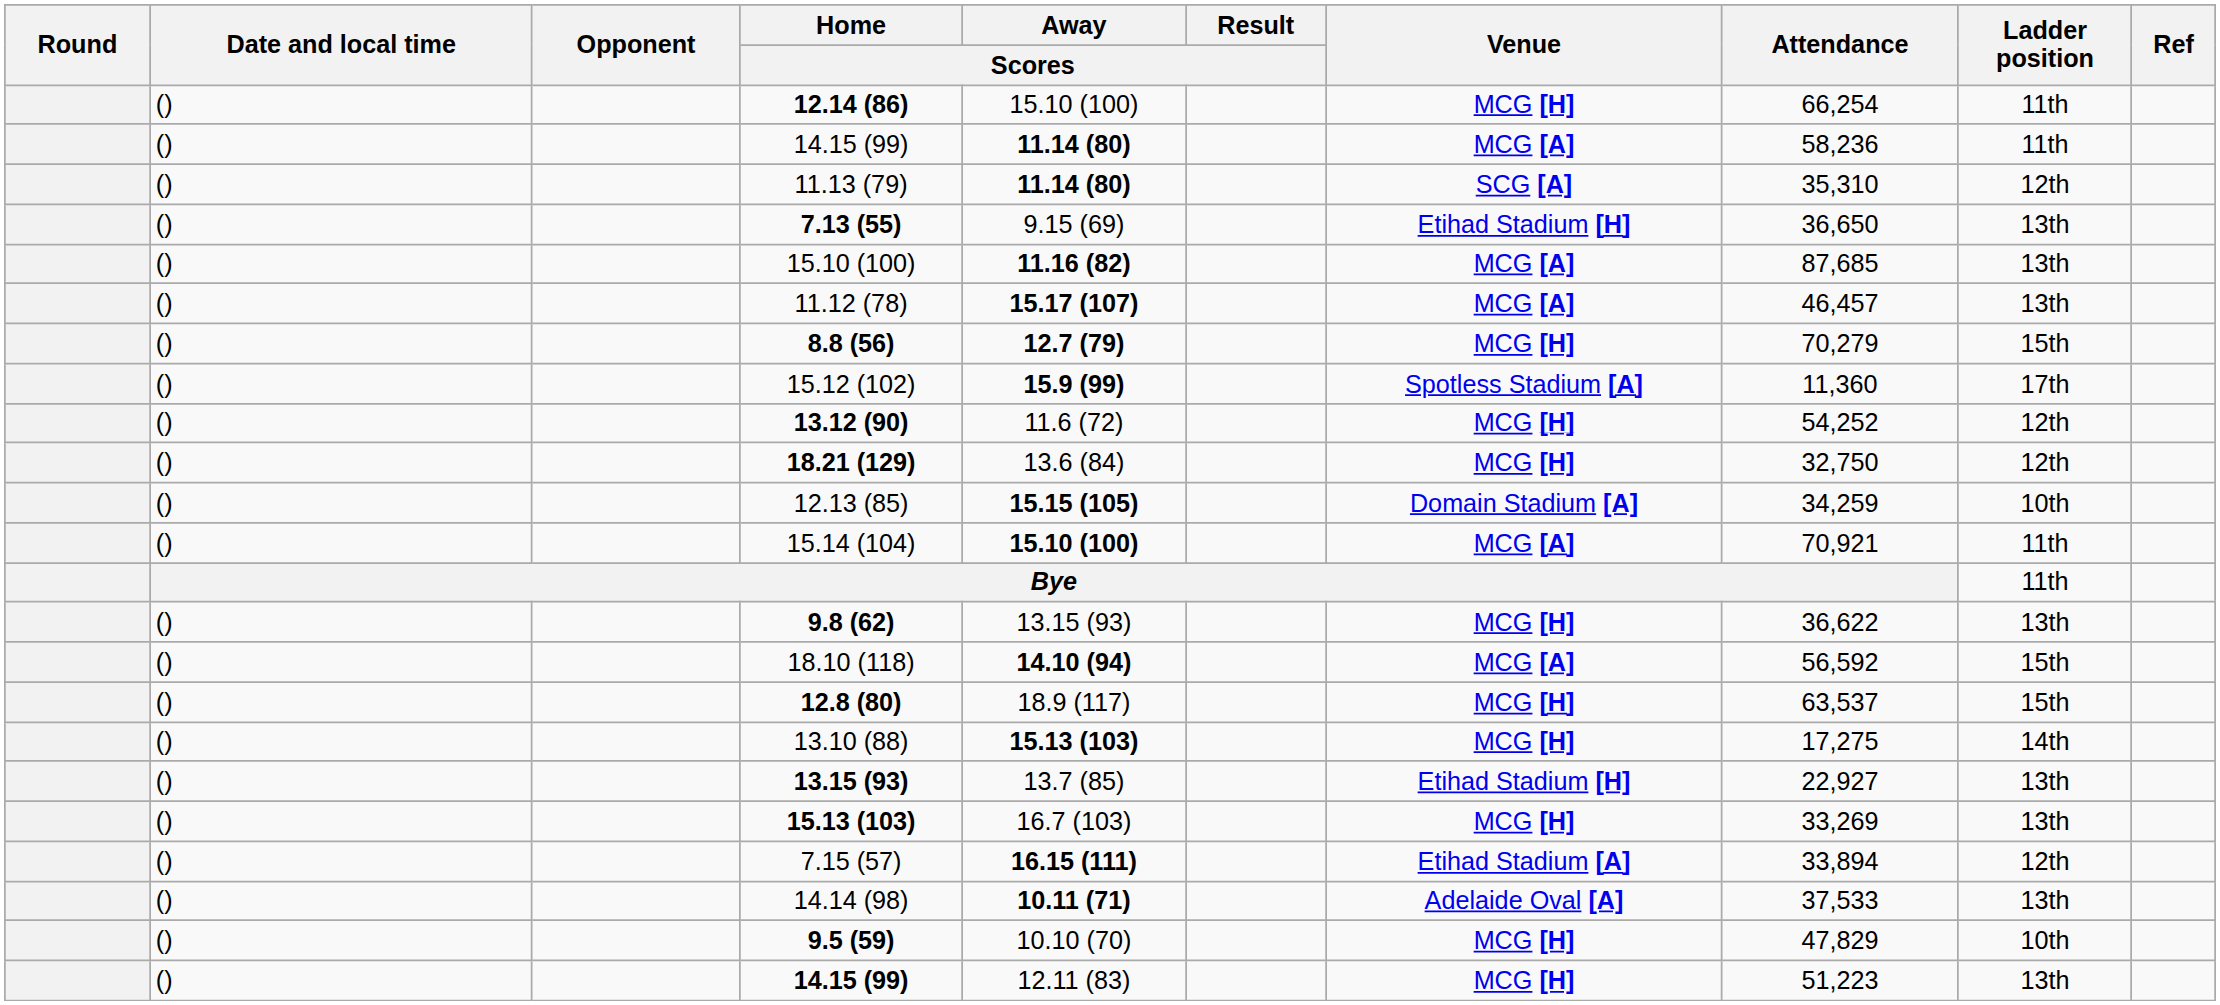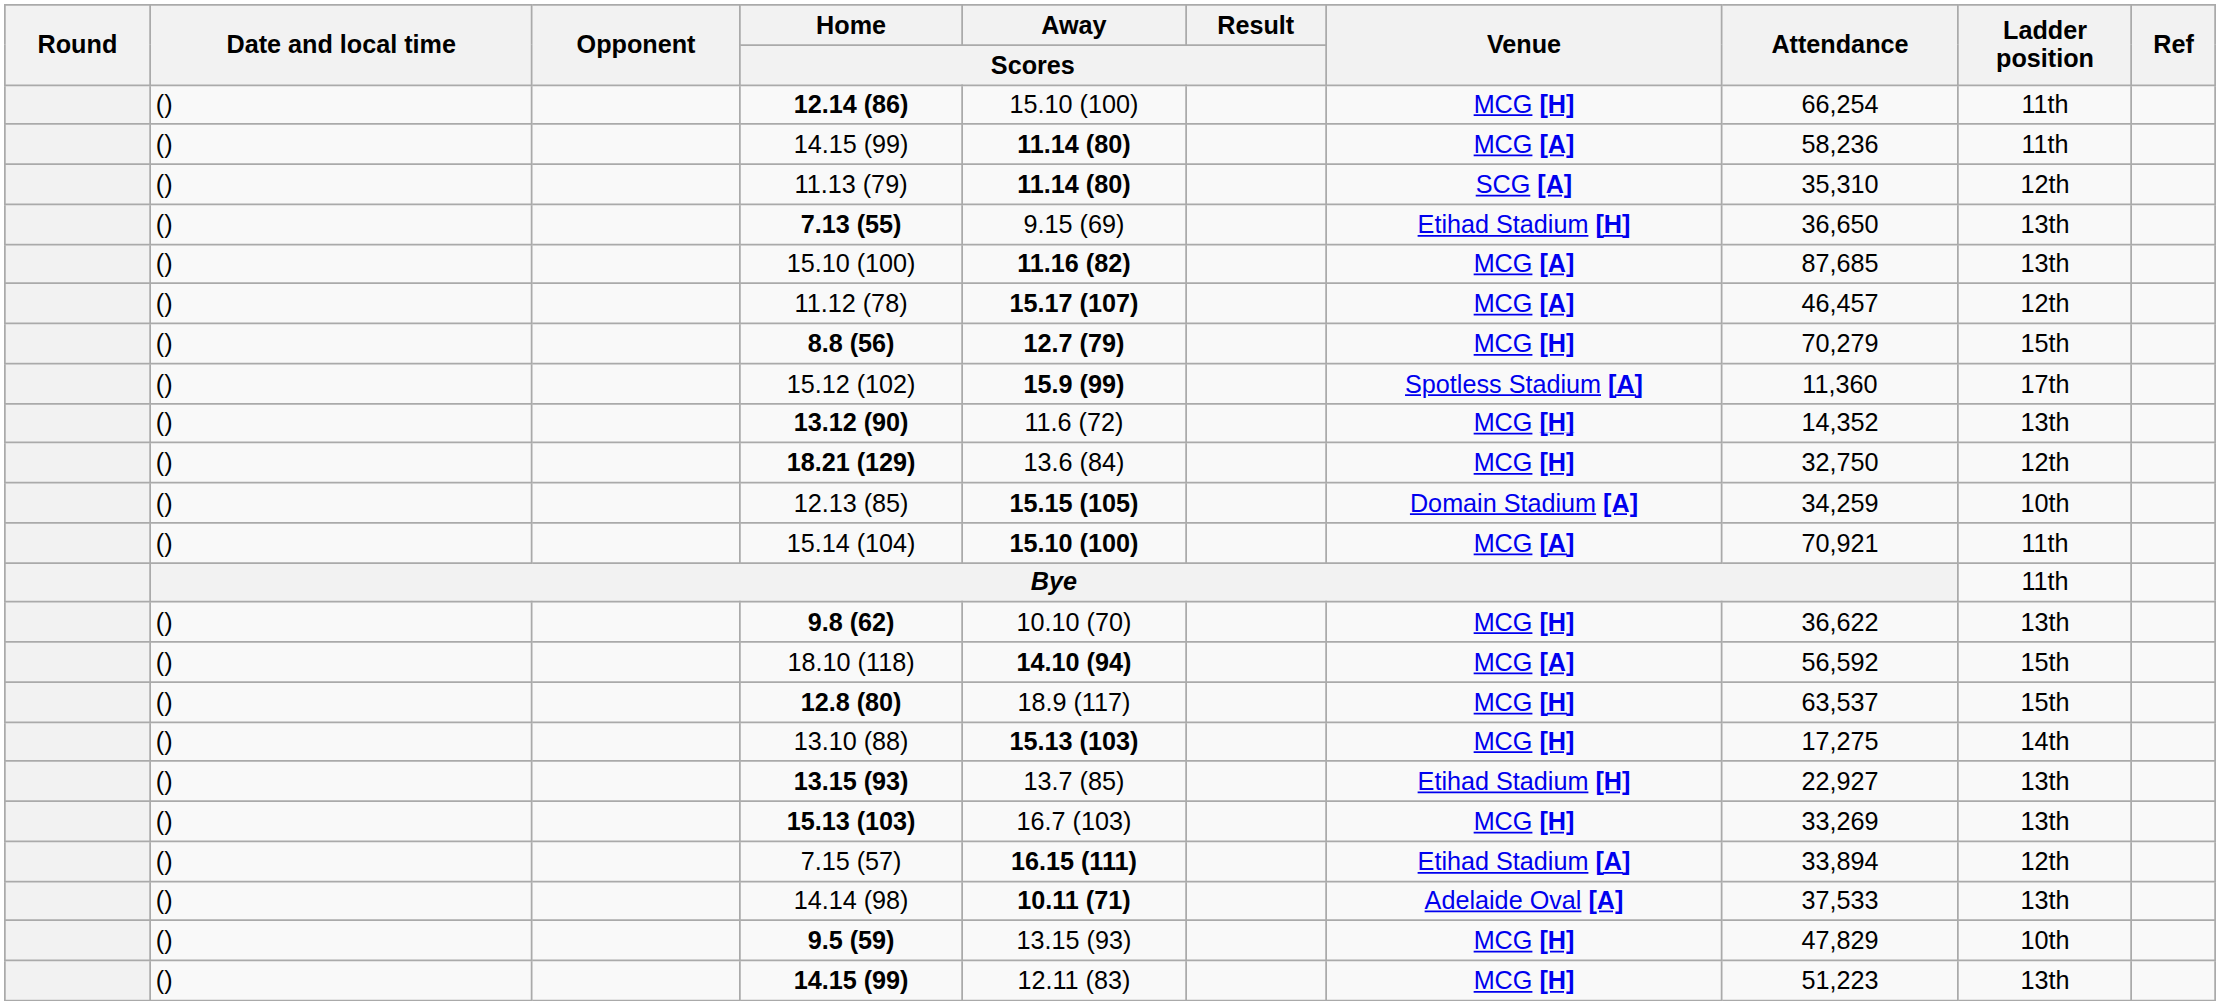11.12 (78) | Ladder position: 13th -> 12th
13.12 (90) | Attendance: 54,252 -> 14,352
13.12 (90) | Ladder position: 12th -> 13th
9.8 (62) | Away / Scores: 13.15 (93) -> 10.10 (70)
9.5 (59) | Away / Scores: 10.10 (70) -> 13.15 (93)
